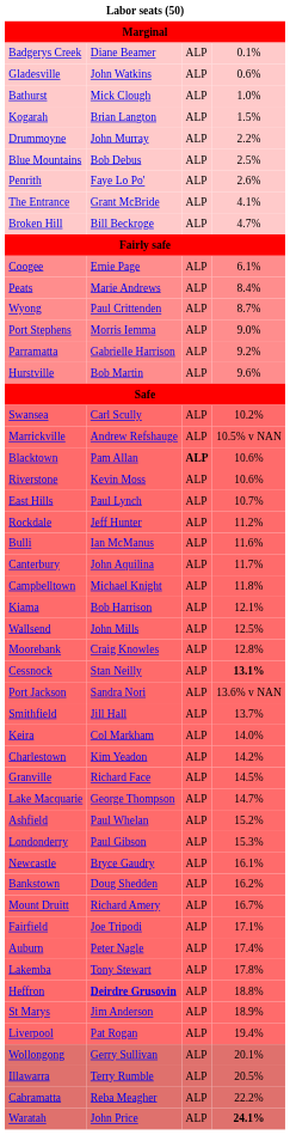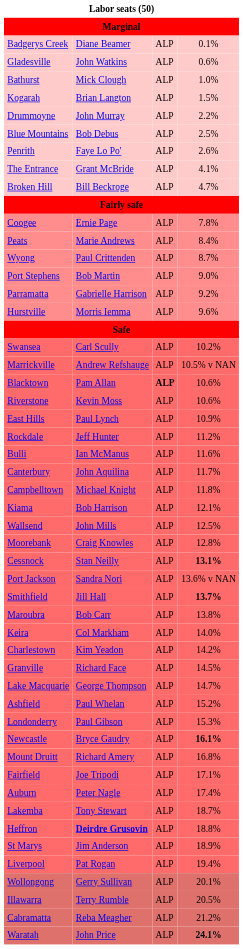Coogee | column 4: 6.1% -> 7.8%
Port Stephens | column 2: Morris Iemma -> Bob Martin
Hurstville | column 2: Bob Martin -> Morris Iemma
East Hills | column 4: 10.7% -> 10.9%
Smithfield | column 4: normal -> bold
+ row: Maroubra | Bob Carr | ALP | 13.8%
Newcastle | column 4: normal -> bold
- row: Bankstown | Doug Shedden | ALP | 16.2%
Mount Druitt | column 4: 16.7% -> 16.8%
Lakemba | column 4: 17.8% -> 18.7%
Cabramatta | column 4: 22.2% -> 21.2%
